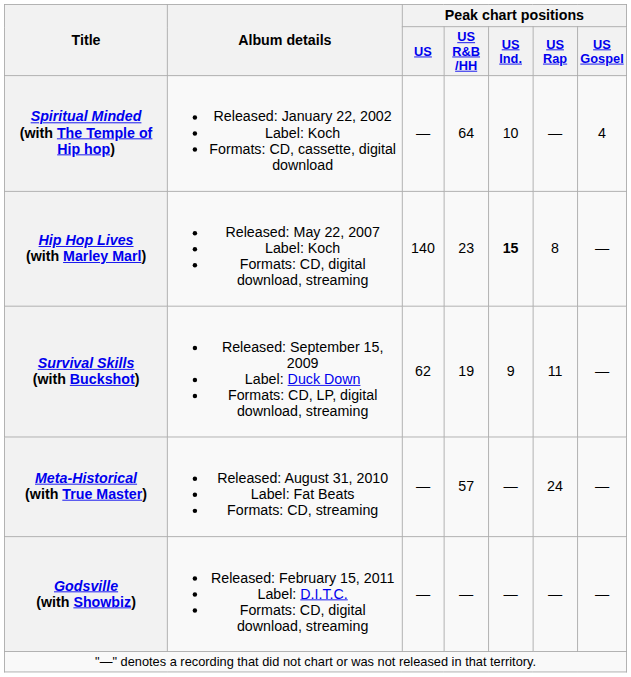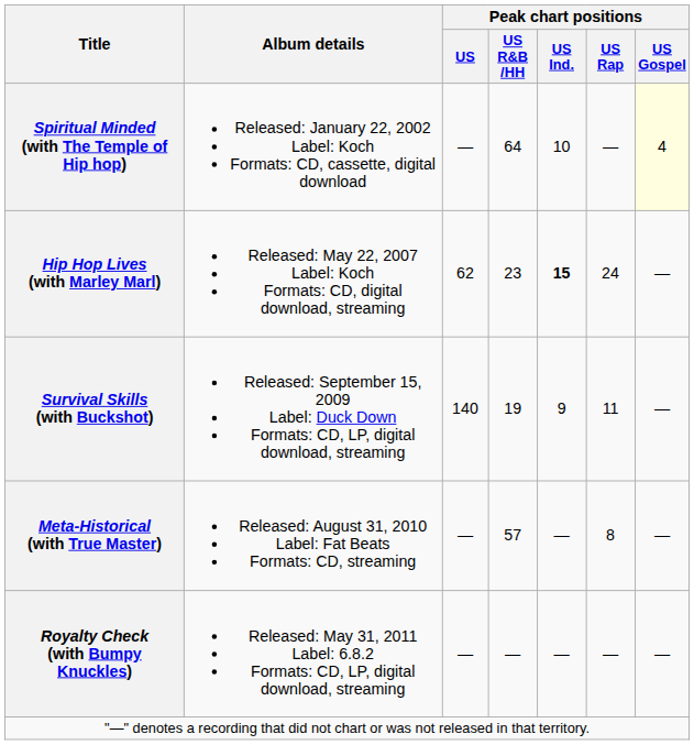Spiritual Minded (with The Temple of Hip hop) | Peak chart positions / US Gospel: no background -> lightyellow background
Hip Hop Lives (with Marley Marl) | Peak chart positions / US: 140 -> 62
Hip Hop Lives (with Marley Marl) | Peak chart positions / US Rap: 8 -> 24
Survival Skills (with Buckshot) | Peak chart positions / US: 62 -> 140
Meta-Historical (with True Master) | Peak chart positions / US Rap: 24 -> 8
- row: Godsville (with Showbiz) | Released: February 15, 2011 Label: D.I.T.C. Formats: CD, digital download, streaming | — | — | — | — | —
+ row: Royalty Check (with Bumpy Knuckles) | Released: May 31, 2011 Label: 6.8.2 Formats: CD, LP, digital download, streaming | — | — | — | — | —
